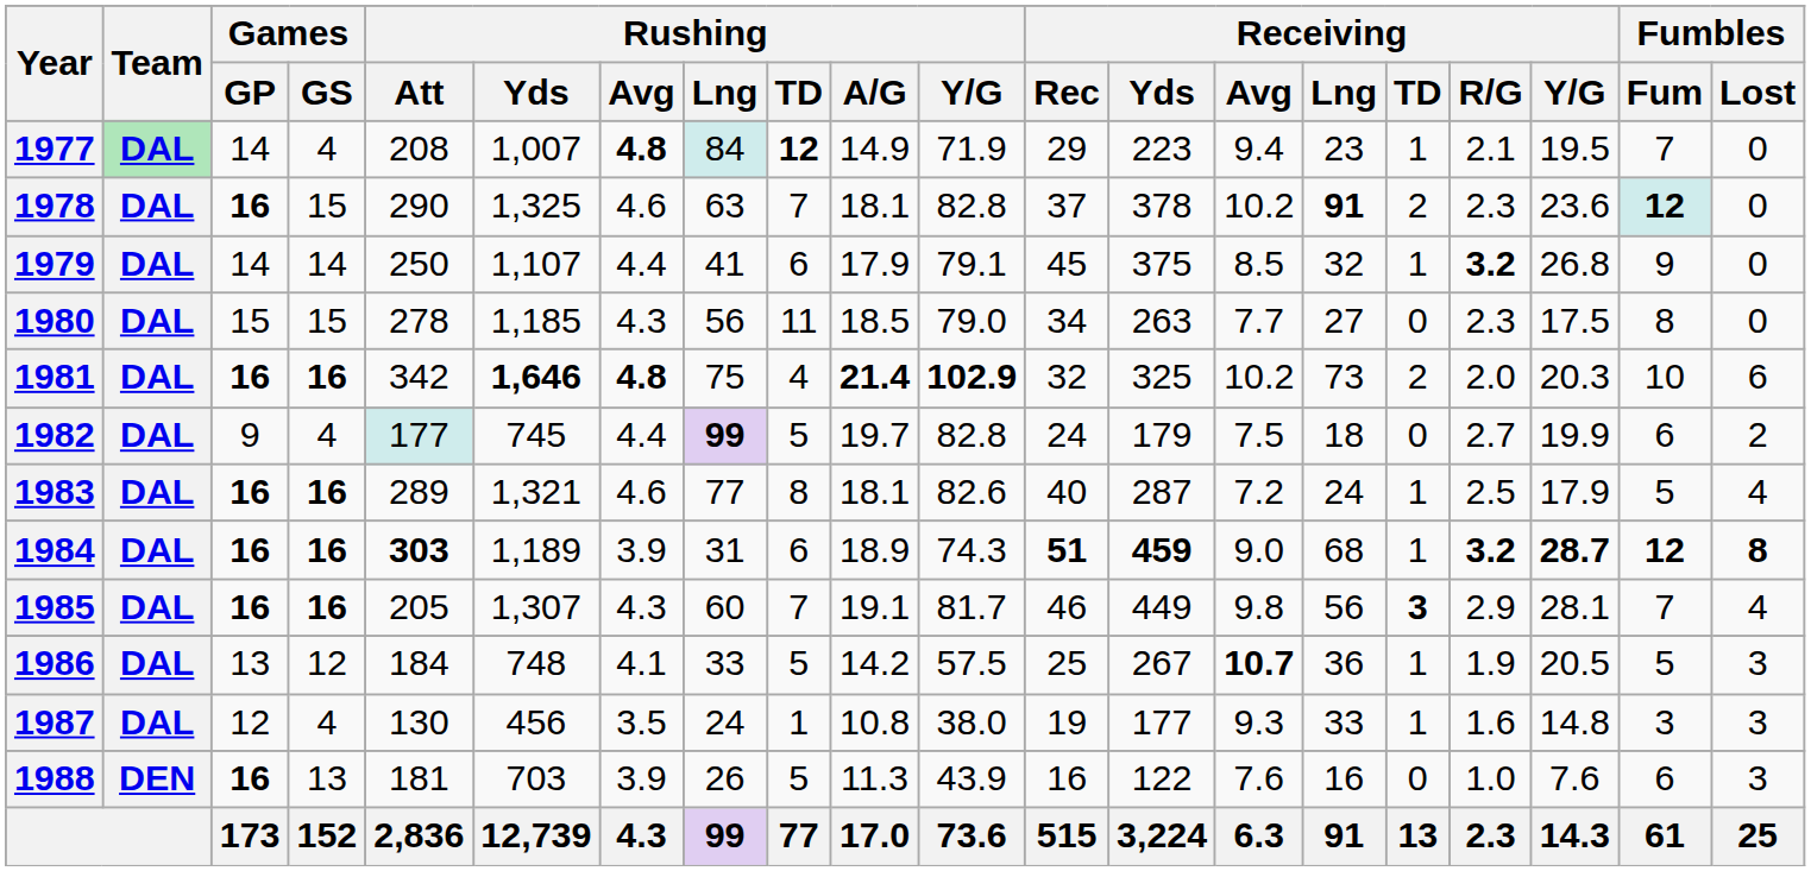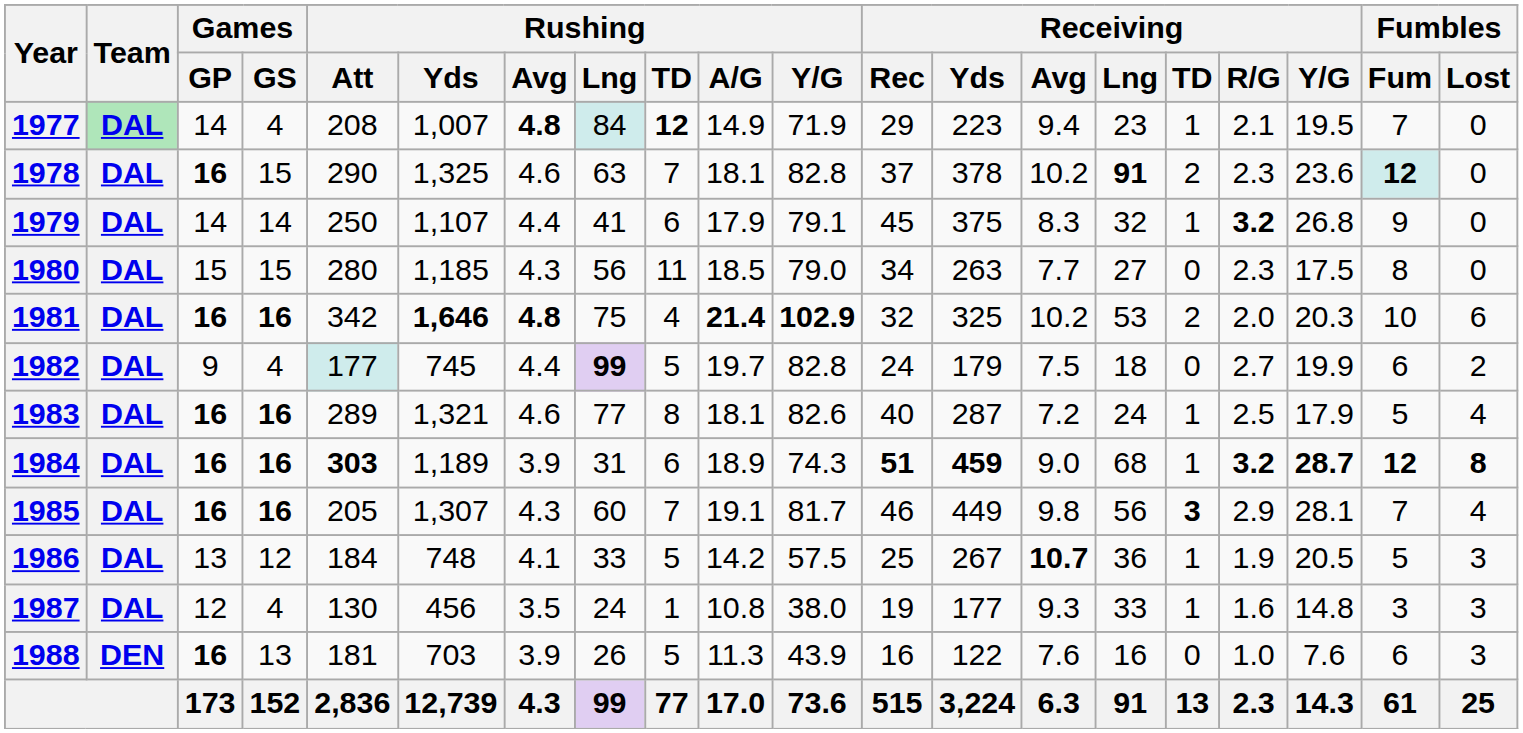1979 | Receiving / Avg: 8.5 -> 8.3
1980 | Rushing / Att: 278 -> 280
1981 | Receiving / Lng: 73 -> 53
